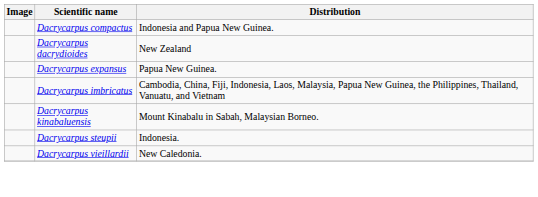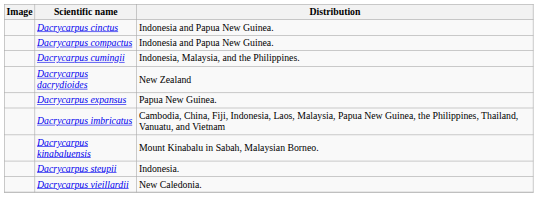+ row: Dacrycarpus cinctus | Indonesia and Papua New Guinea.
+ row: Dacrycarpus cumingii | Indonesia, Malaysia, and the Philippines.
